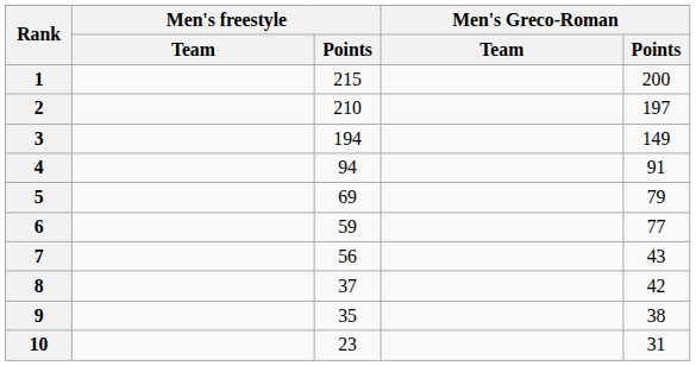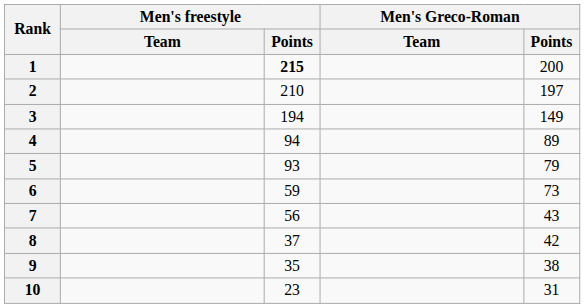1 | Men's freestyle / Points: normal -> bold
4 | Men's Greco-Roman / Points: 91 -> 89
5 | Men's freestyle / Points: 69 -> 93
6 | Men's Greco-Roman / Points: 77 -> 73
